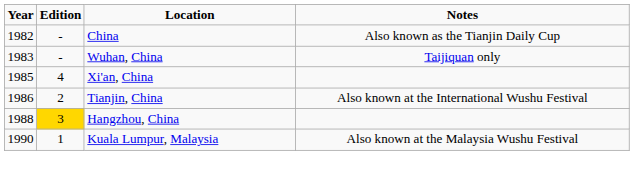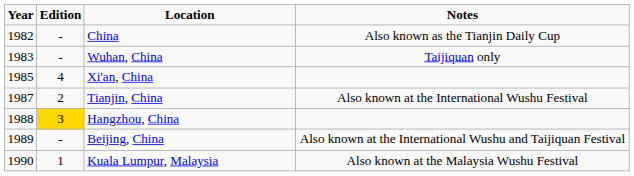Tianjin, China | Year: 1986 -> 1987
+ row: 1989 | - | Beijing, China | Also known at the International Wushu and Taijiquan Festival
